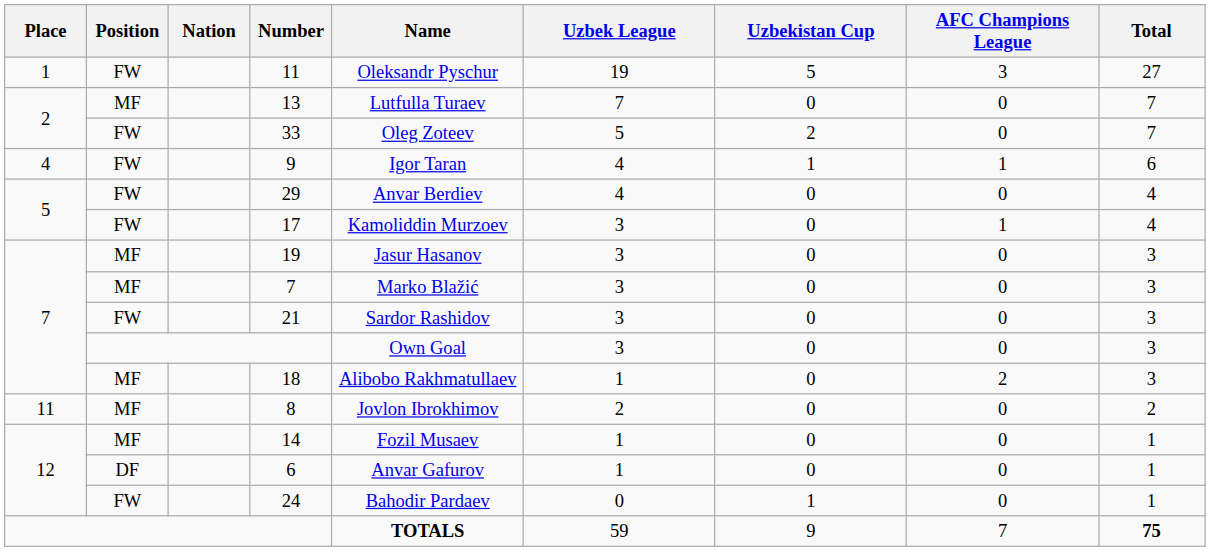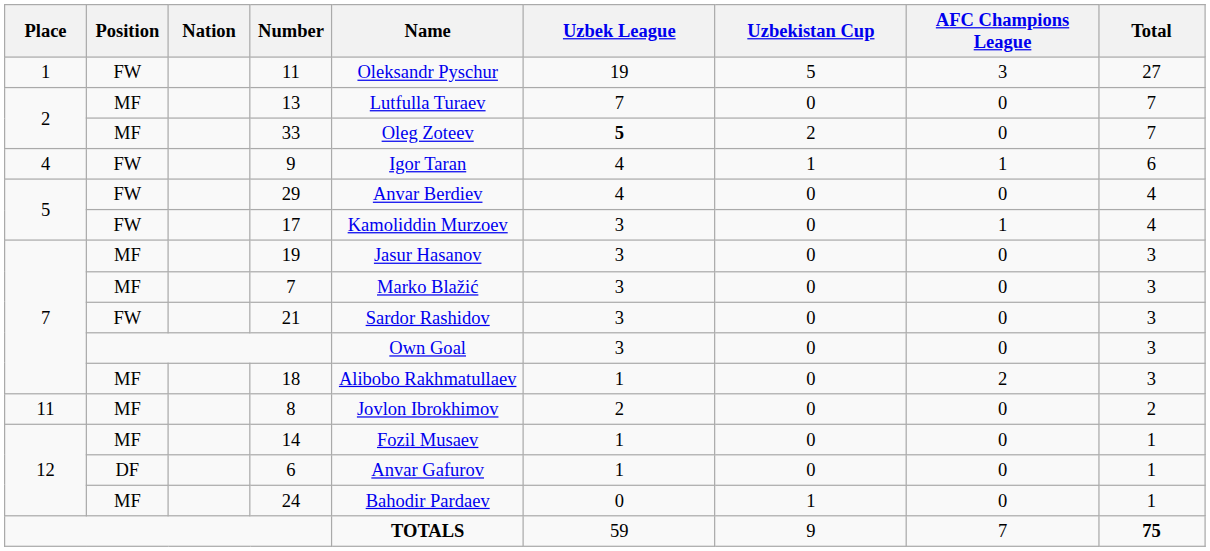33 | Position: FW -> MF
33 | Uzbek League: normal -> bold
24 | Position: FW -> MF
